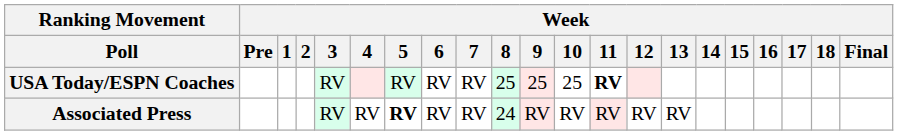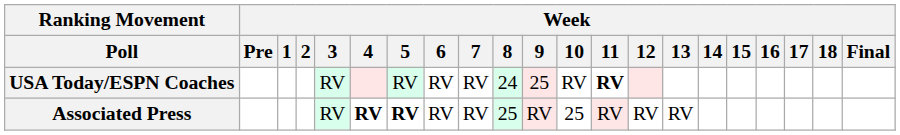USA Today/ESPN Coaches | Week / 8: 25 -> 24
USA Today/ESPN Coaches | Week / 10: 25 -> RV
Associated Press | Week / 4: normal -> bold
Associated Press | Week / 8: 24 -> 25
Associated Press | Week / 10: RV -> 25
